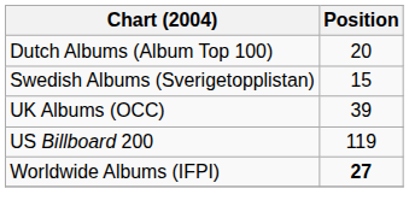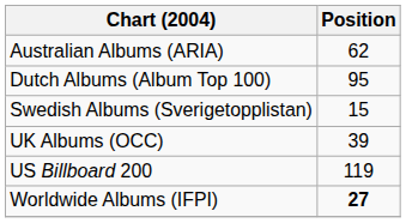+ row: Australian Albums (ARIA) | 62
Dutch Albums (Album Top 100) | Position: 20 -> 95
